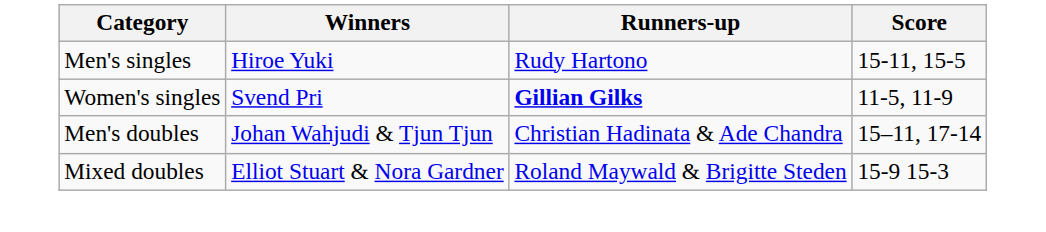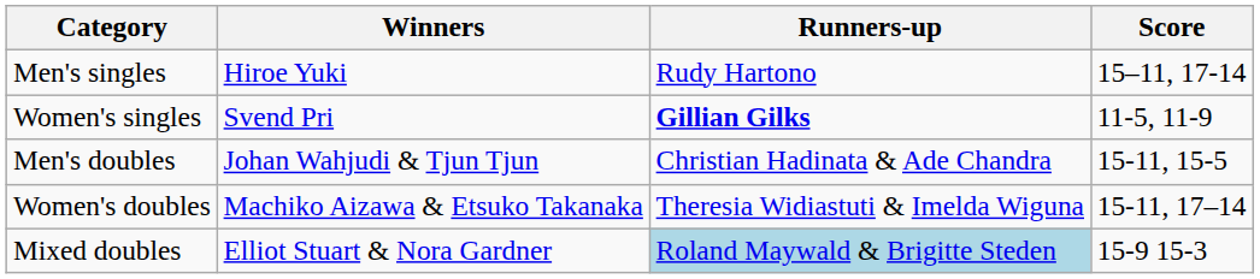Men's singles | Score: 15-11, 15-5 -> 15–11, 17-14
Men's doubles | Score: 15–11, 17-14 -> 15-11, 15-5
+ row: Women's doubles | Machiko Aizawa & Etsuko Takanaka | Theresia Widiastuti & Imelda Wiguna | 15-11, 17–14
Mixed doubles | Runners-up: no background -> lightblue background
